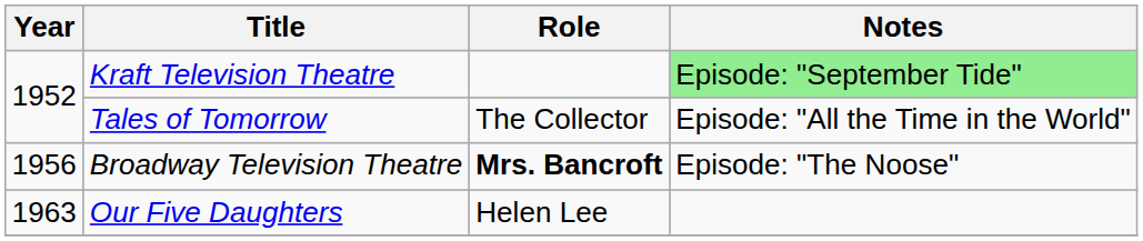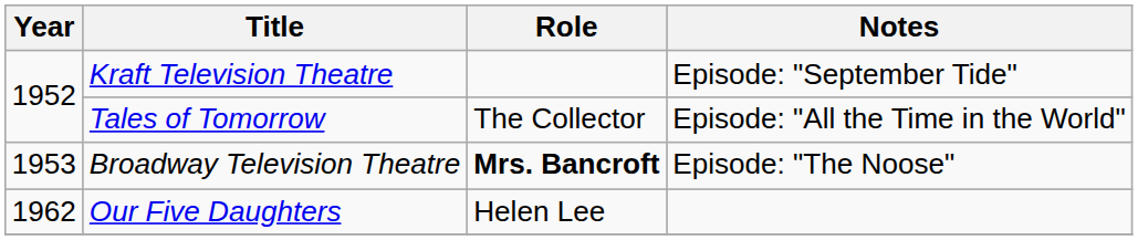Kraft Television Theatre | Notes: lightgreen background -> no background
Broadway Television Theatre | Year: 1956 -> 1953
Our Five Daughters | Year: 1963 -> 1962
